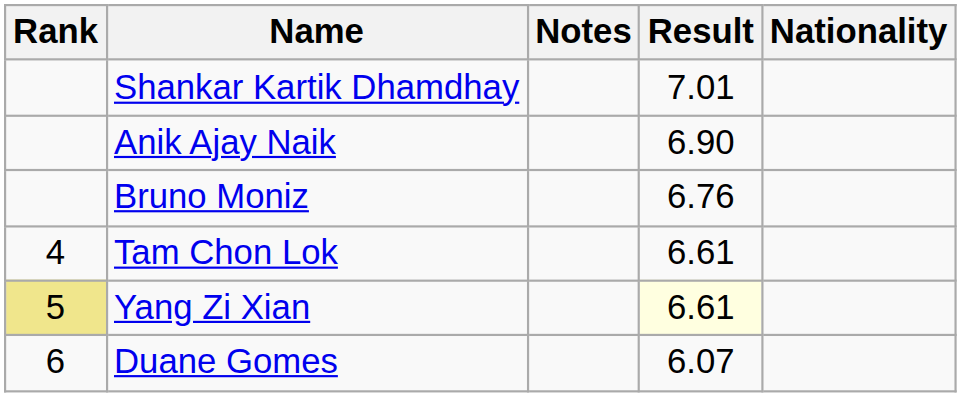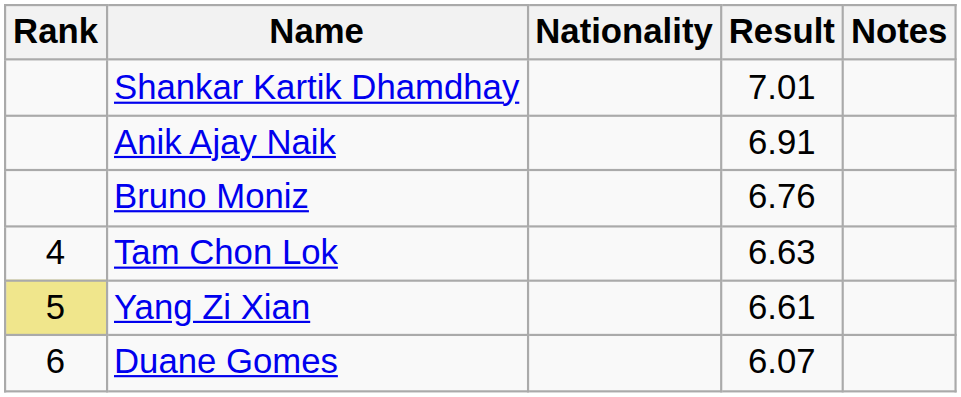columns swapped: Nationality <-> Notes
Anik Ajay Naik | Result: 6.90 -> 6.91
Tam Chon Lok | Result: 6.61 -> 6.63
Yang Zi Xian | Result: lightyellow background -> no background
